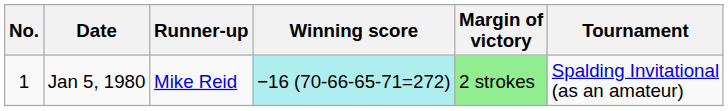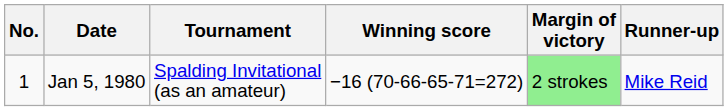columns swapped: Tournament <-> Runner-up
Jan 5, 1980 | Winning score: paleturquoise background -> no background
